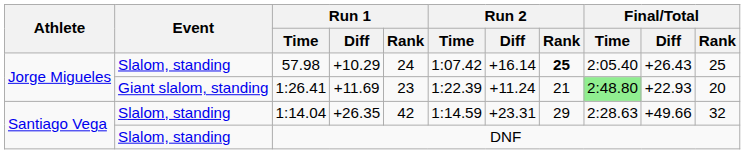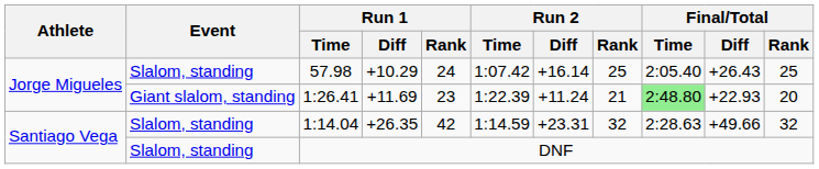57.98 | Run 2 / Rank: bold -> normal
1:14.04 | Run 2 / Rank: 29 -> 32
